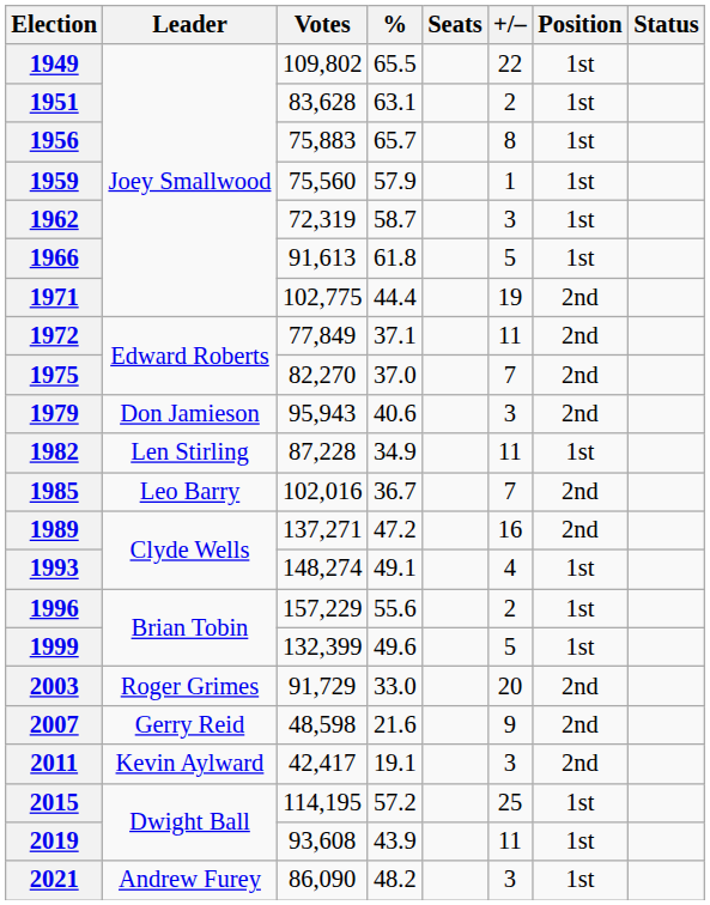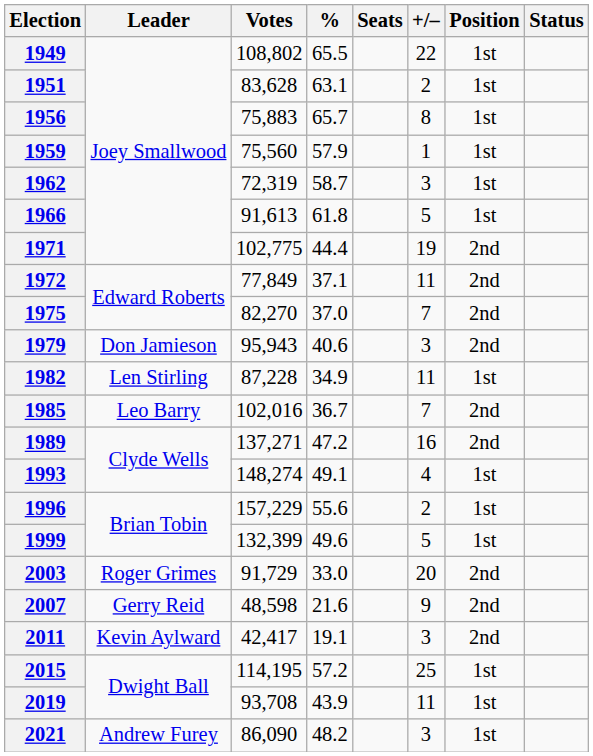1949 | Votes: 109,802 -> 108,802
2019 | Votes: 93,608 -> 93,708
